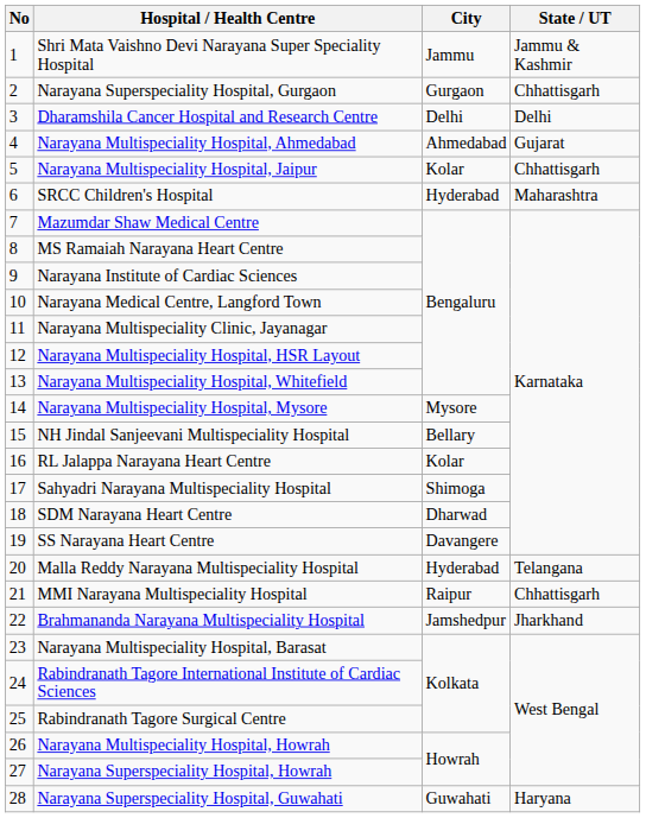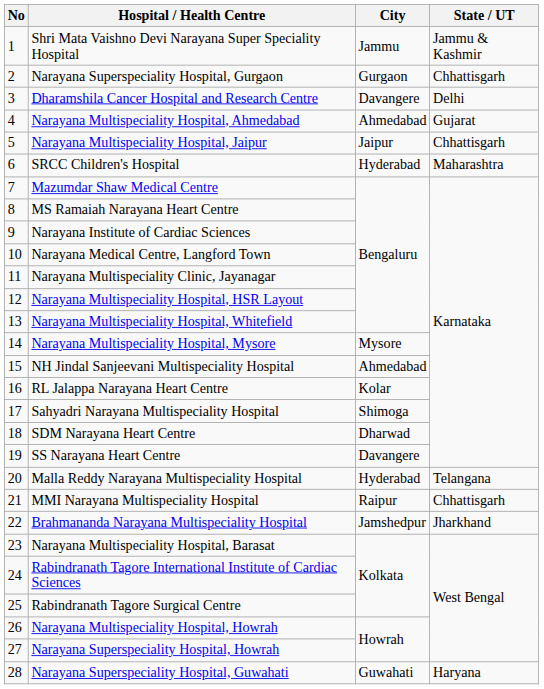Dharamshila Cancer Hospital and Research Centre | City: Delhi -> Davangere
Narayana Multispeciality Hospital, Jaipur | City: Kolar -> Jaipur
NH Jindal Sanjeevani Multispeciality Hospital | City: Bellary -> Ahmedabad
